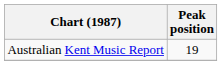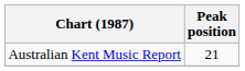Australian Kent Music Report | Peak position: 19 -> 21
